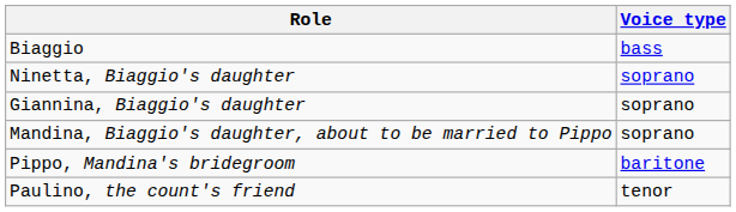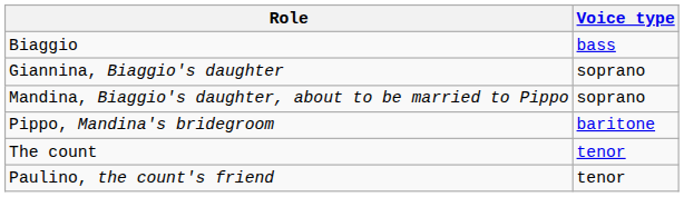- row: Ninetta, Biaggio's daughter | soprano
+ row: The count | tenor
